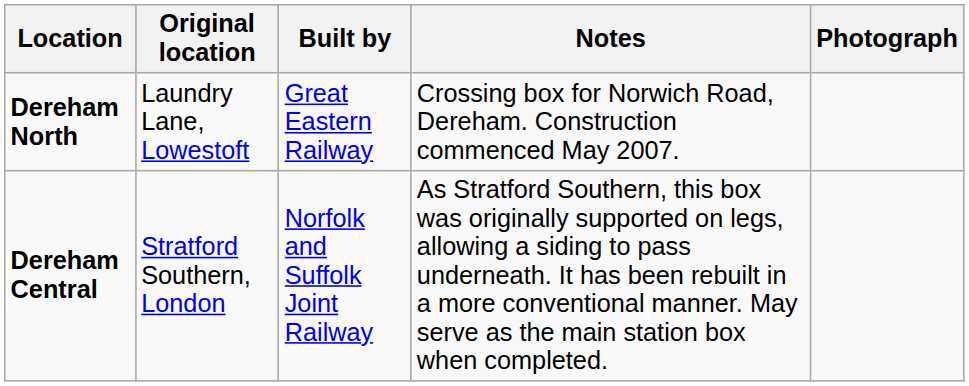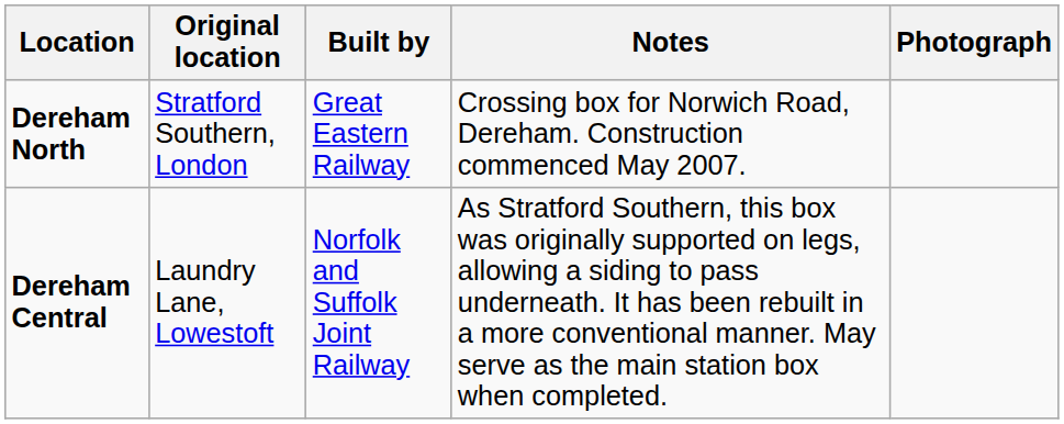Dereham North | Original location: Laundry Lane, Lowestoft -> Stratford Southern, London
Dereham Central | Original location: Stratford Southern, London -> Laundry Lane, Lowestoft
